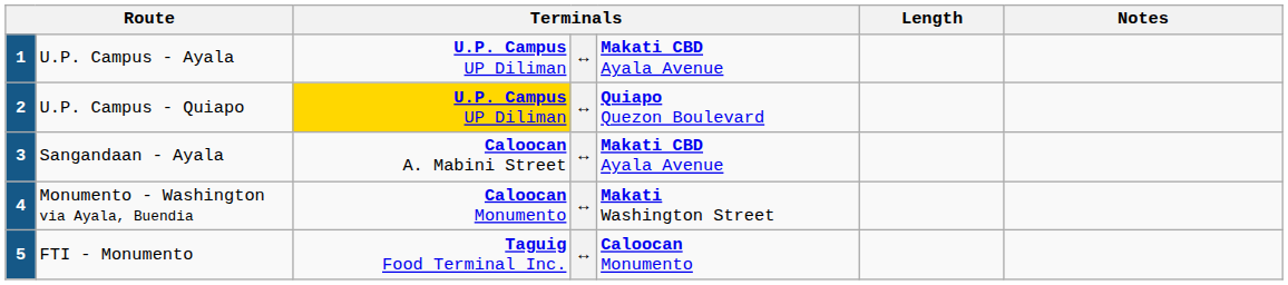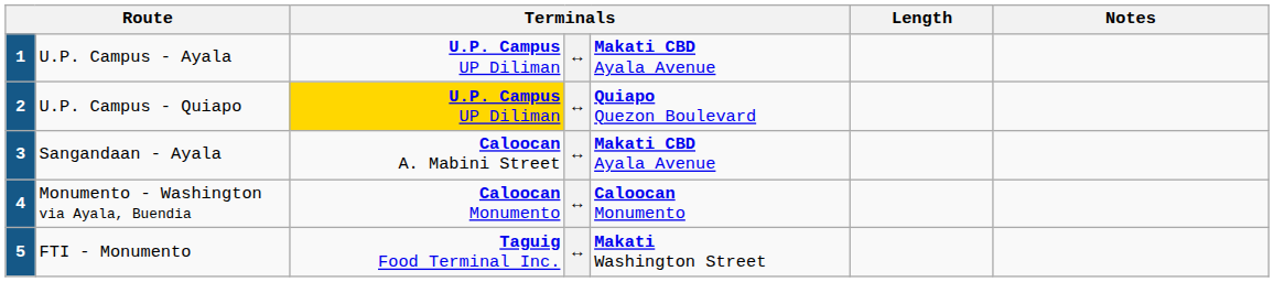Monumento - Washington via Ayala, Buendia | column 5: Makati Washington Street -> Caloocan Monumento
FTI - Monumento | column 5: Caloocan Monumento -> Makati Washington Street
